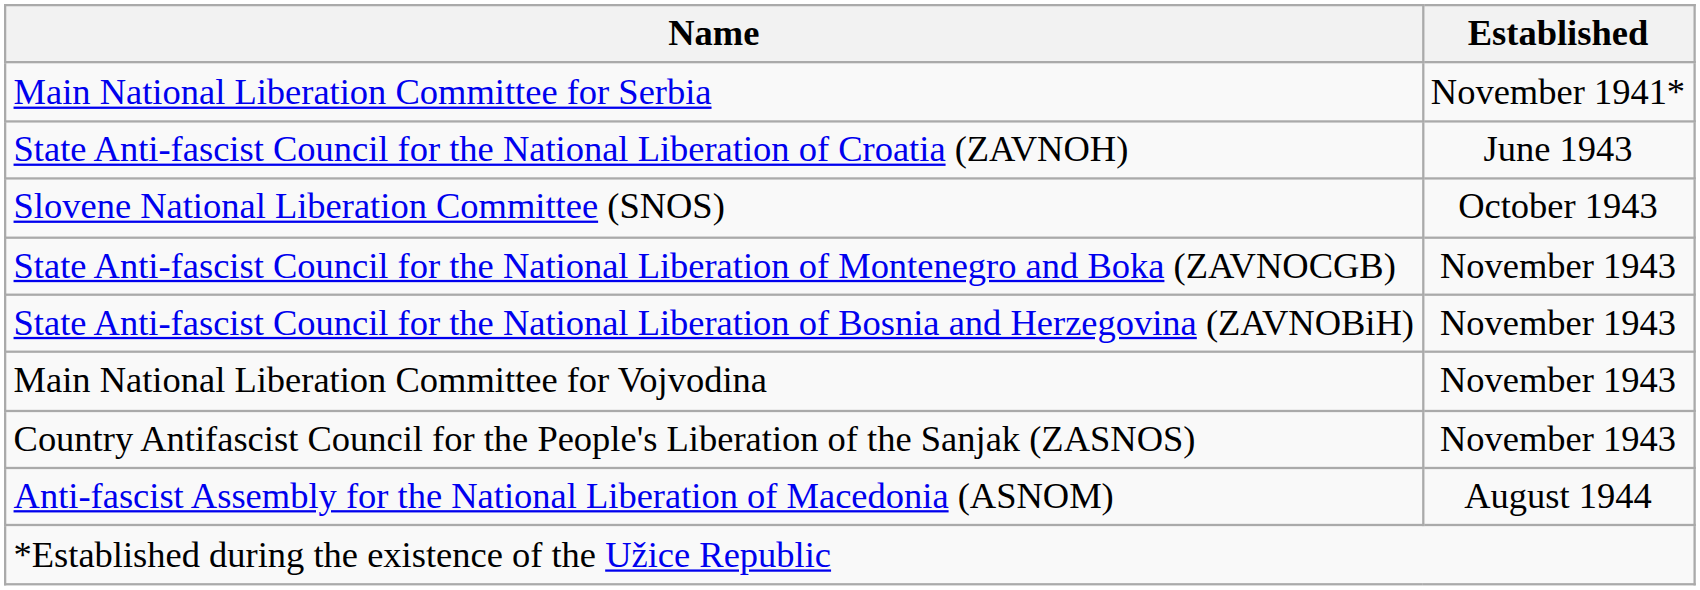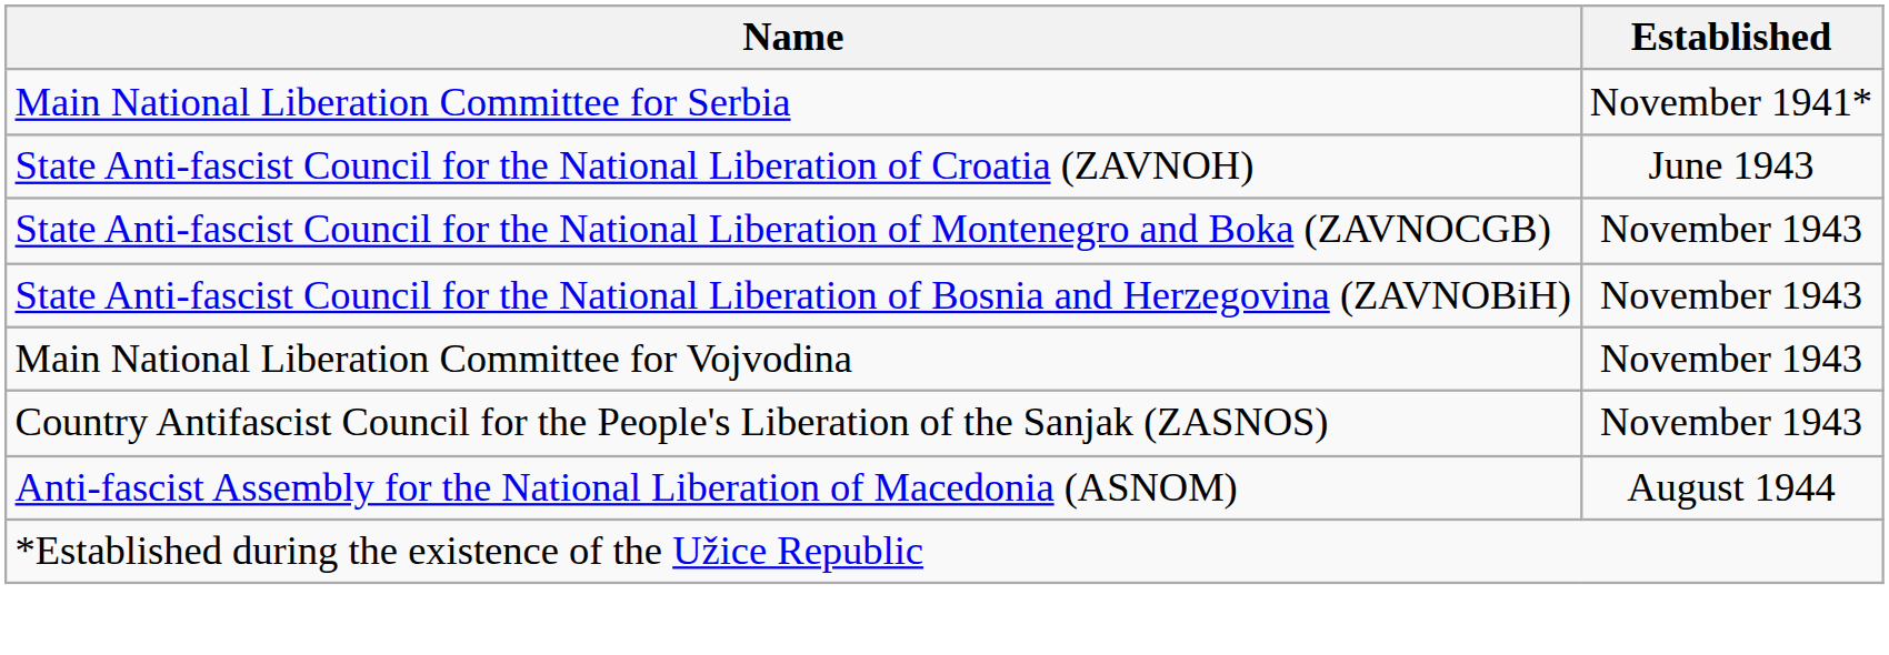- row: Slovene National Liberation Committee (SNOS) | October 1943
